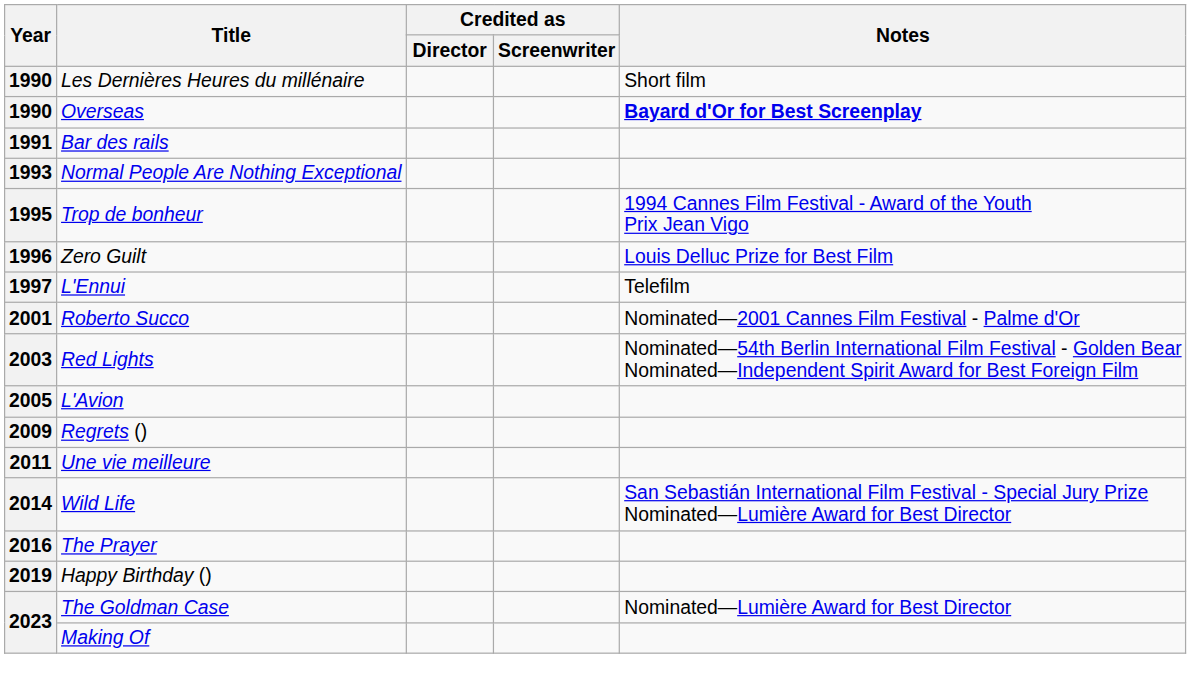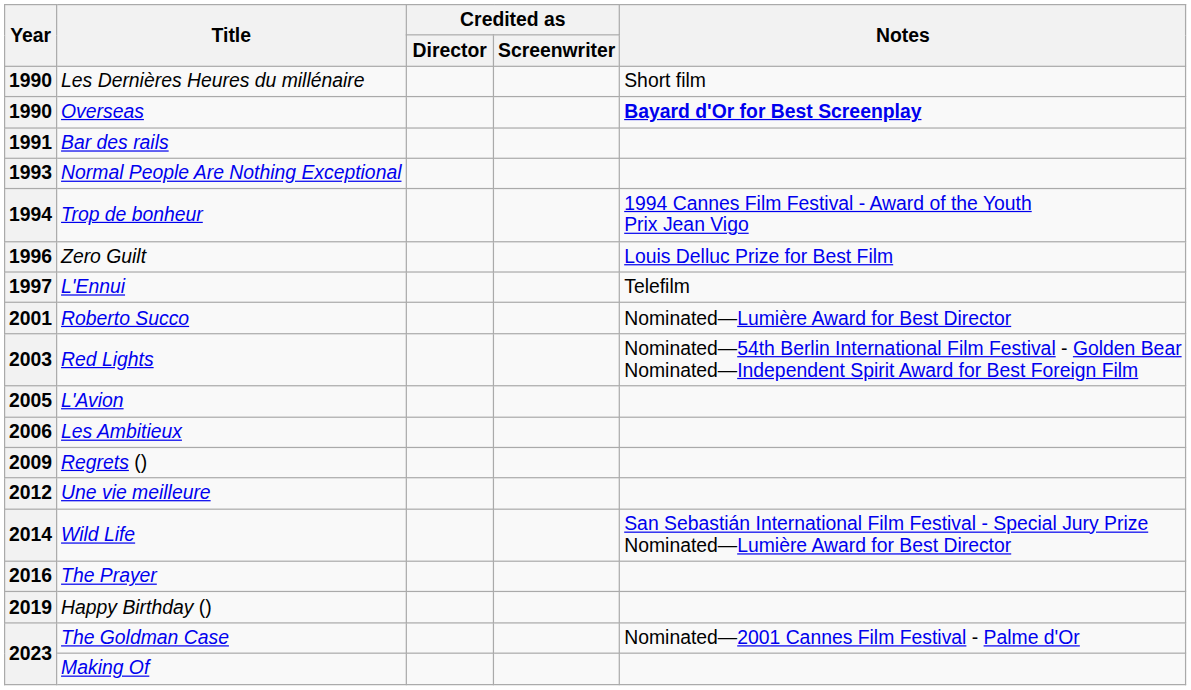Trop de bonheur | Year: 1995 -> 1994
Roberto Succo | Notes: Nominated—2001 Cannes Film Festival - Palme d'Or -> Nominated—Lumière Award for Best Director
+ row: 2006 | Les Ambitieux
Une vie meilleure | Year: 2011 -> 2012
The Goldman Case | Notes: Nominated—Lumière Award for Best Director -> Nominated—2001 Cannes Film Festival - Palme d'Or
